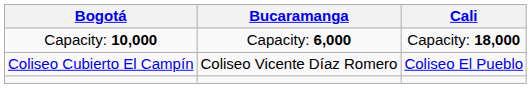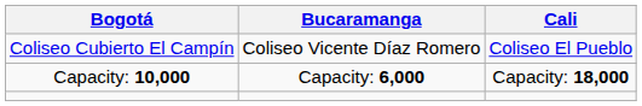rows swapped: Coliseo Cubierto El Campín <-> Capacity: 10,000
